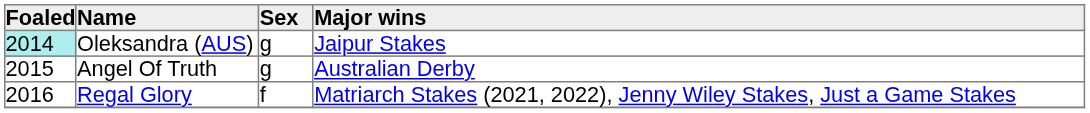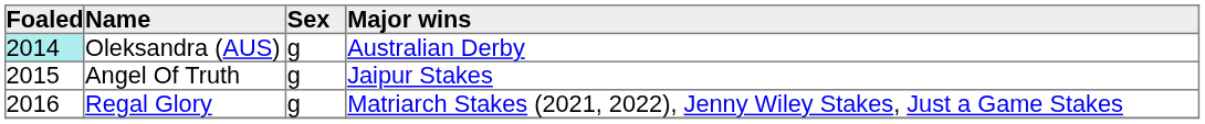Oleksandra (AUS) | Major wins: Jaipur Stakes -> Australian Derby
Angel Of Truth | Major wins: Australian Derby -> Jaipur Stakes
Regal Glory | Sex: f -> g
